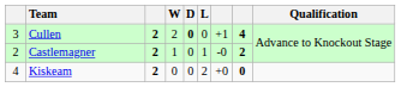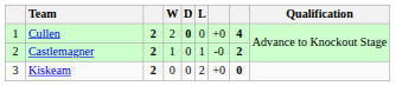Cullen | column 1: 3 -> 1
Cullen | column 7: +1 -> +0
Kiskeam | column 1: 4 -> 3
